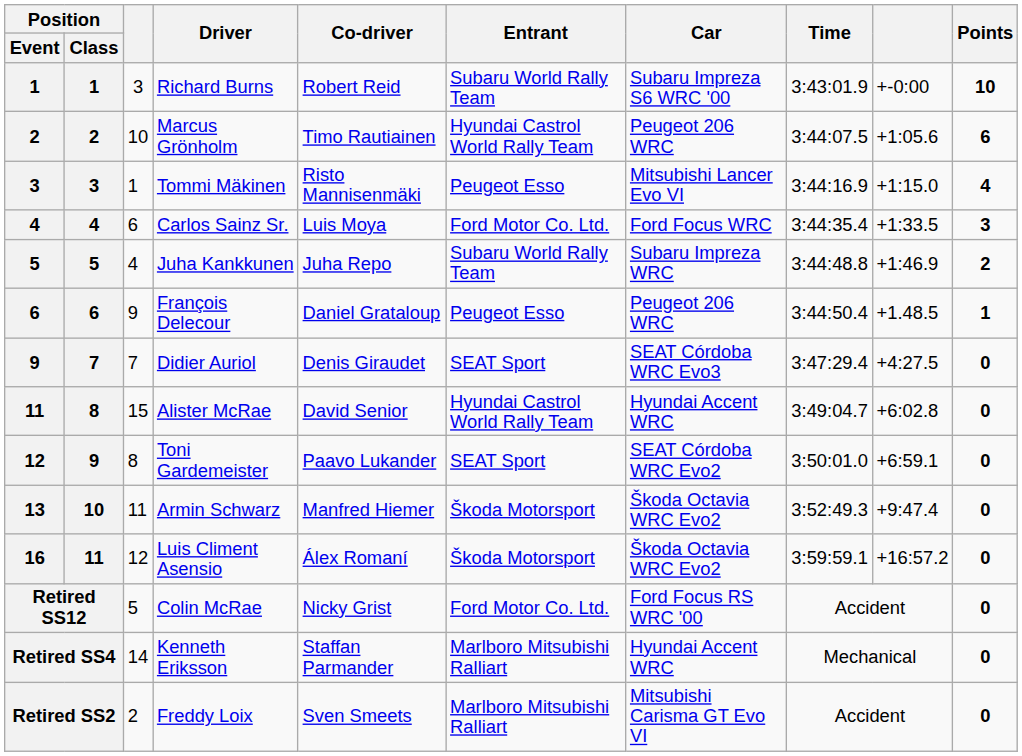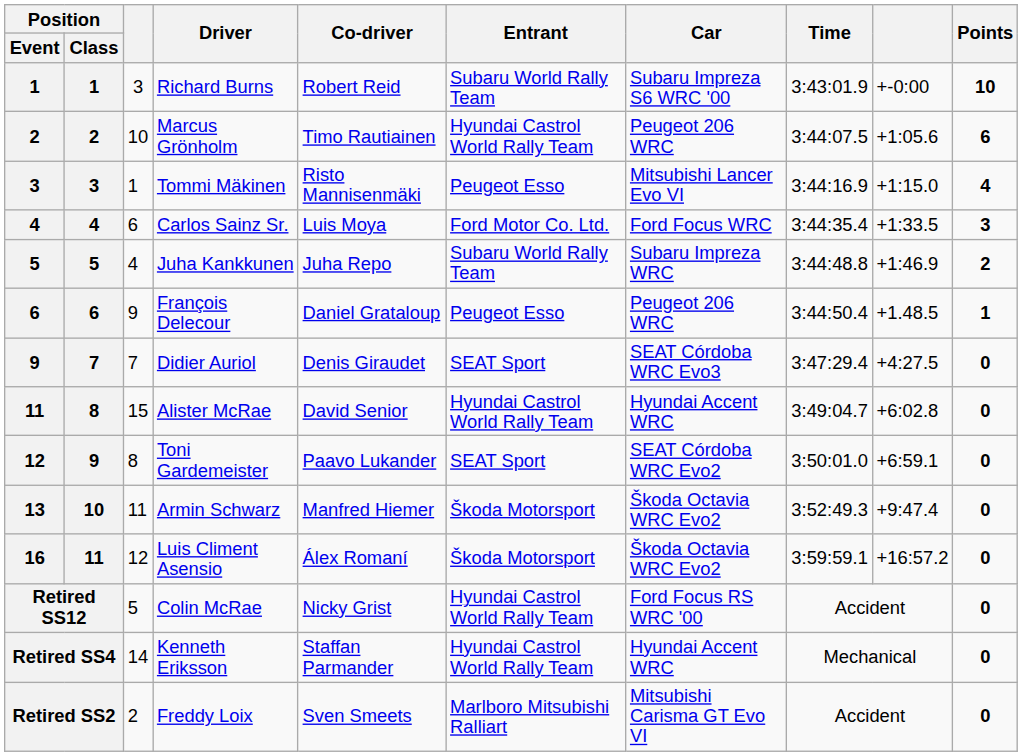Colin McRae | Entrant: Ford Motor Co. Ltd. -> Hyundai Castrol World Rally Team
Kenneth Eriksson | Entrant: Marlboro Mitsubishi Ralliart -> Hyundai Castrol World Rally Team
